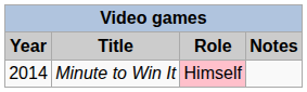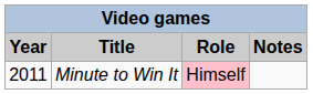Minute to Win It | Year: 2014 -> 2011
